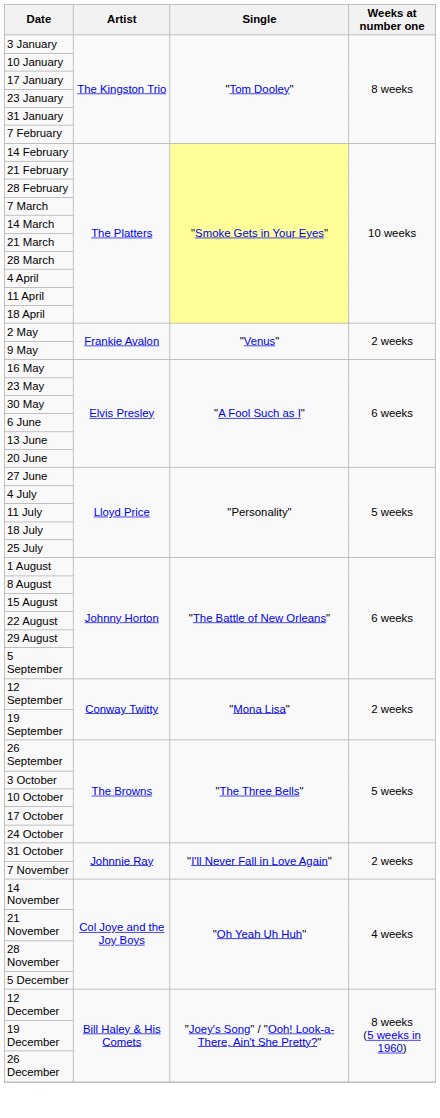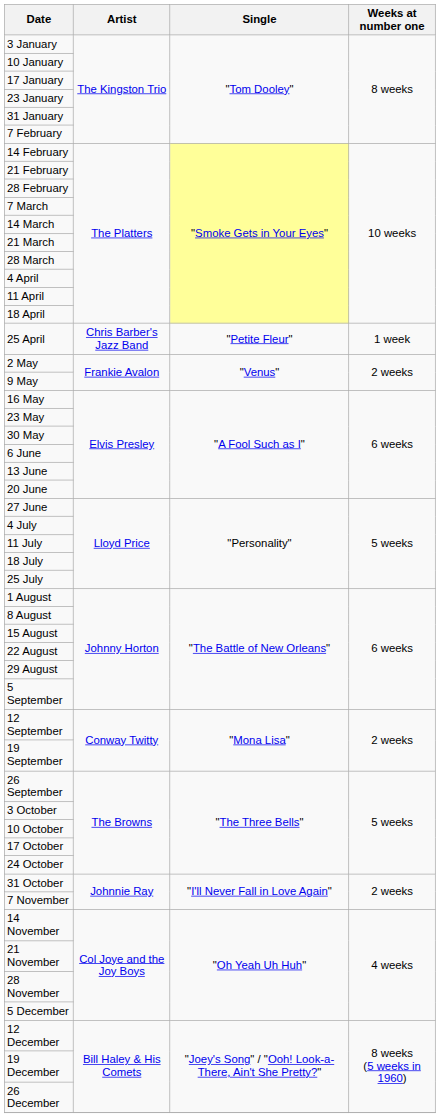+ row: 25 April | Chris Barber's Jazz Band | "Petite Fleur" | 1 week
